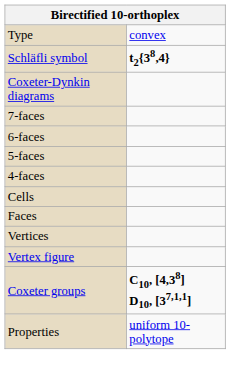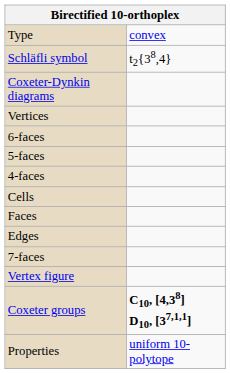Schläfli symbol | column 2: bold -> normal
rows swapped: 7-faces <-> Vertices
+ row: Edges
